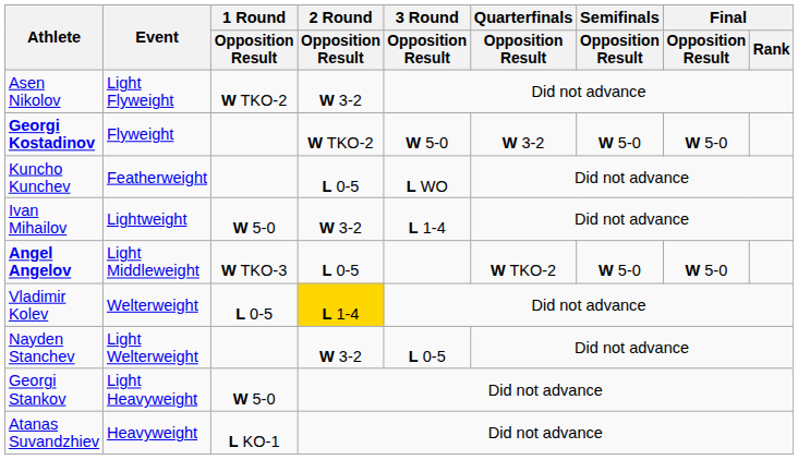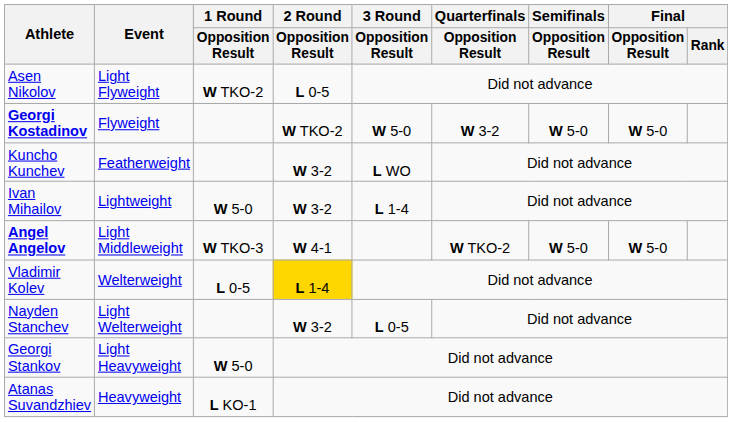Asen Nikolov | 2 Round / Opposition Result: W 3-2 -> L 0-5
Kuncho Kunchev | 2 Round / Opposition Result: L 0-5 -> W 3-2
Angel Angelov | 2 Round / Opposition Result: L 0-5 -> W 4-1
